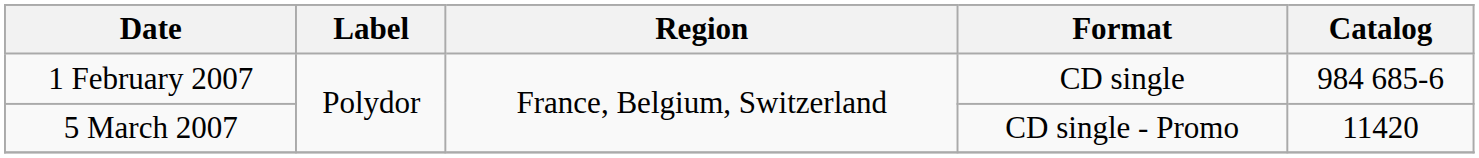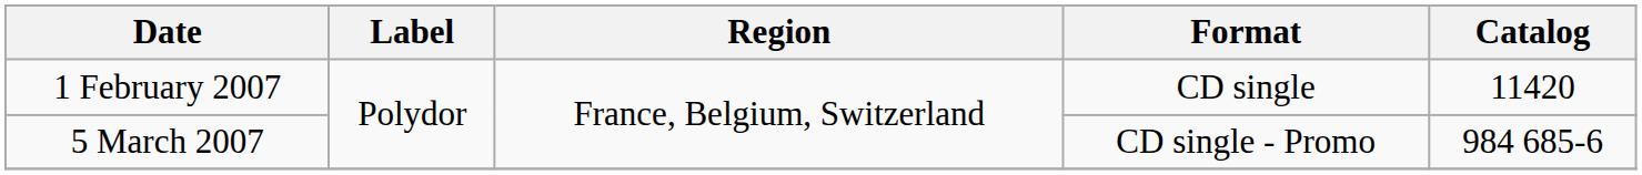1 February 2007 | Catalog: 984 685-6 -> 11420
5 March 2007 | Catalog: 11420 -> 984 685-6
